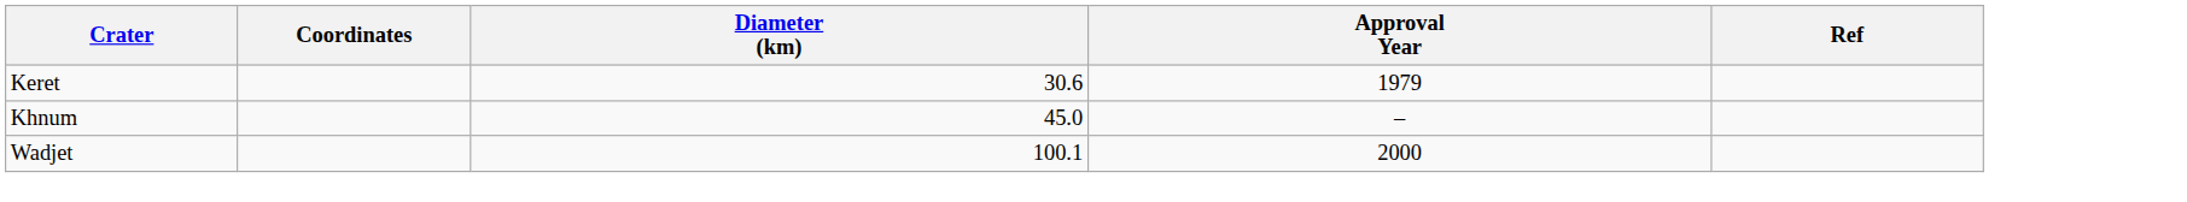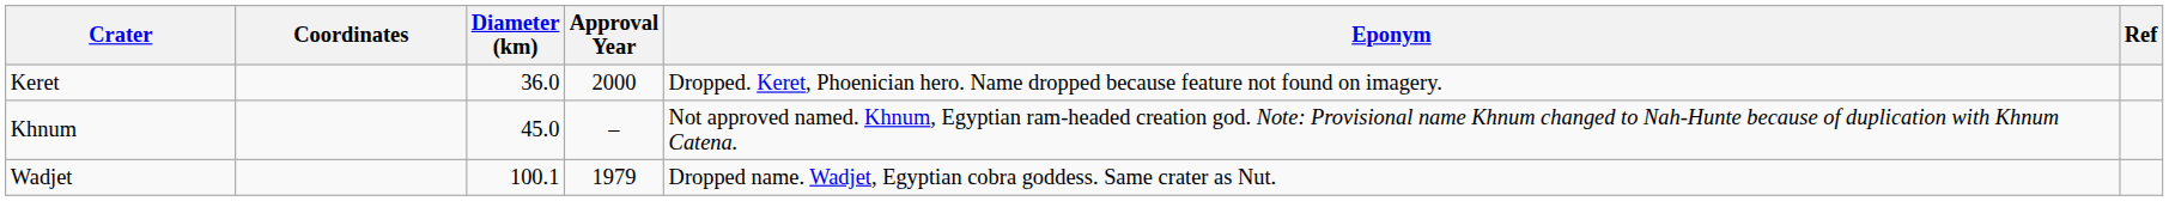+ column: Eponym | Dropped. Keret, Phoenician hero. Name dropped because feature not found on imagery. | Not approved named. Khnum, Egyptian ram-headed creation god. Note: Provisional name Khnum changed to Nah-Hunte because of duplication with Khnum Catena. | Dropped name. Wadjet, Egyptian cobra goddess. Same crater as Nut.
Keret | Diameter (km): 30.6 -> 36.0
Keret | Approval Year: 1979 -> 2000
Wadjet | Approval Year: 2000 -> 1979
